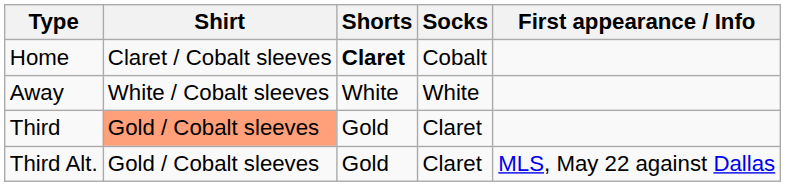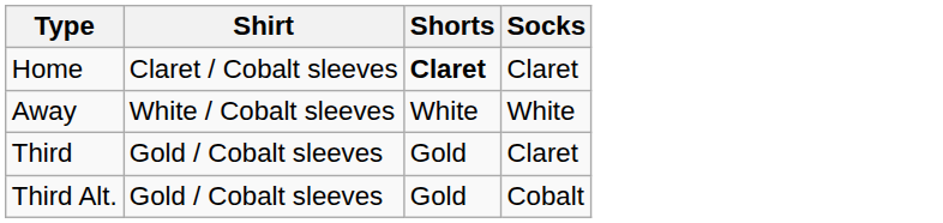- column: First appearance / Info | MLS, May 22 against Dallas
Home | Socks: Cobalt -> Claret
Third | Shirt: lightsalmon background -> no background
Third Alt. | Socks: Claret -> Cobalt
